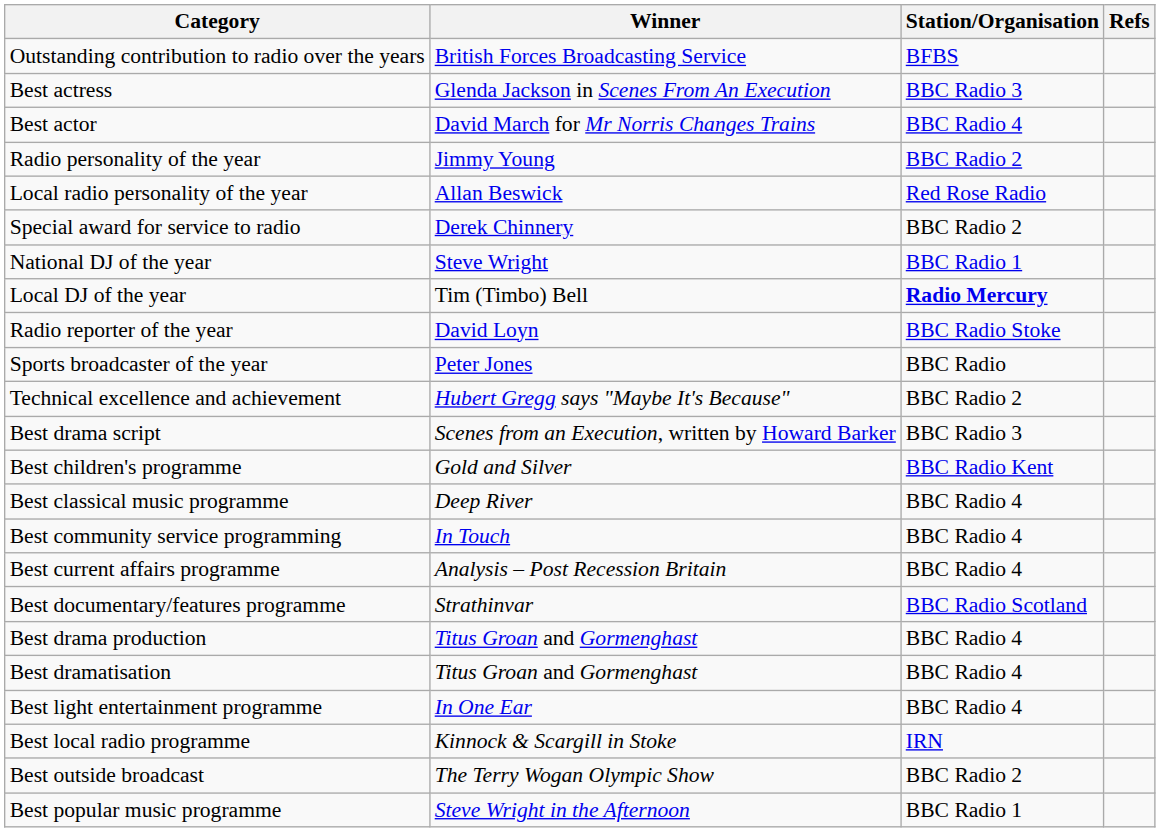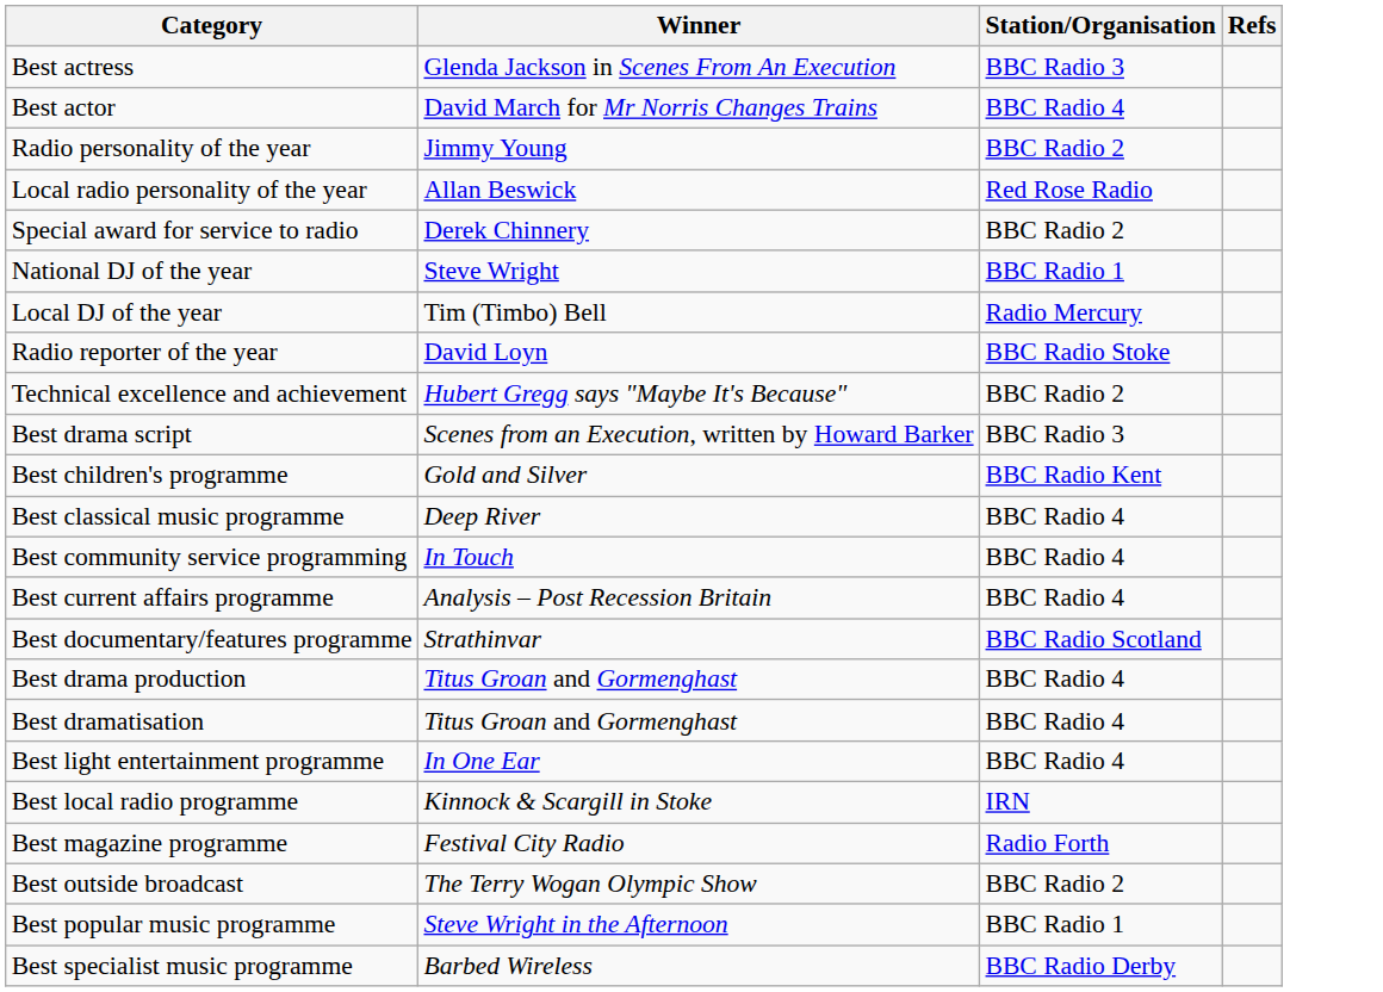- row: Outstanding contribution to radio over the years | British Forces Broadcasting Service | BFBS
Local DJ of the year | Station/Organisation: bold -> normal
- row: Sports broadcaster of the year | Peter Jones | BBC Radio
+ row: Best magazine programme | Festival City Radio | Radio Forth
+ row: Best specialist music programme | Barbed Wireless | BBC Radio Derby
